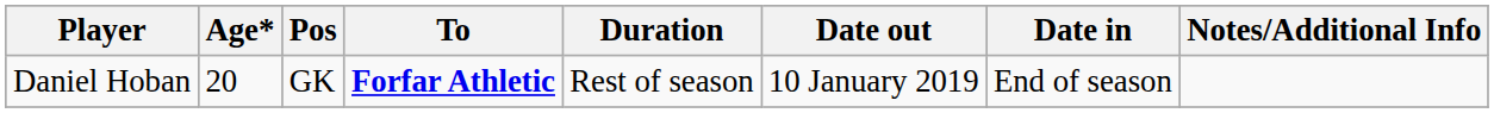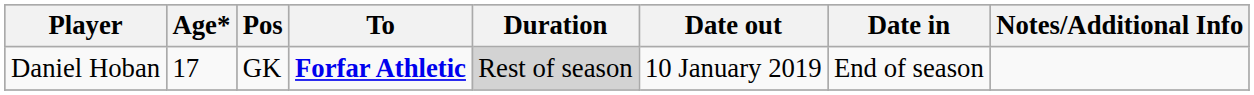Daniel Hoban | Age*: 20 -> 17
Daniel Hoban | Duration: no background -> lightgrey background
